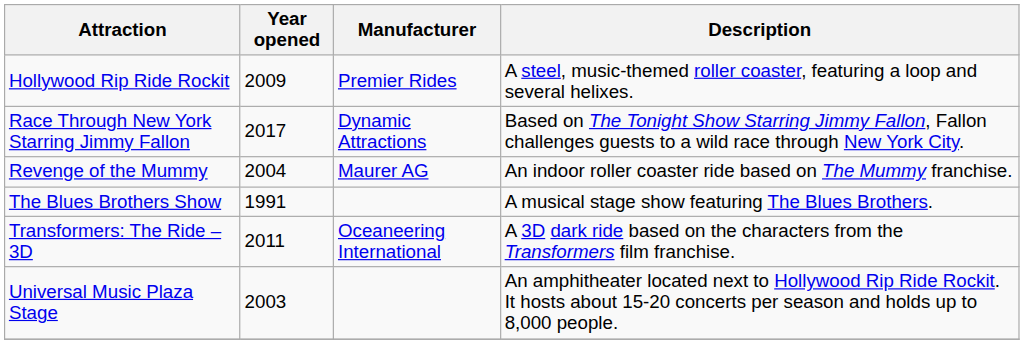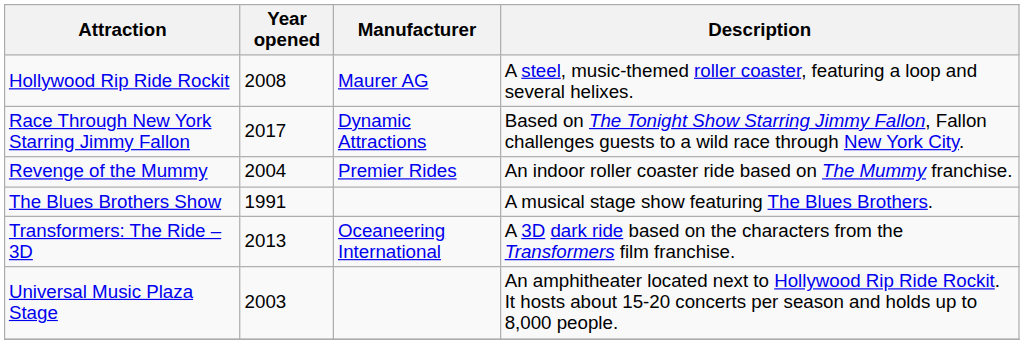Hollywood Rip Ride Rockit | Year opened: 2009 -> 2008
Hollywood Rip Ride Rockit | Manufacturer: Premier Rides -> Maurer AG
Revenge of the Mummy | Manufacturer: Maurer AG -> Premier Rides
Transformers: The Ride – 3D | Year opened: 2011 -> 2013
